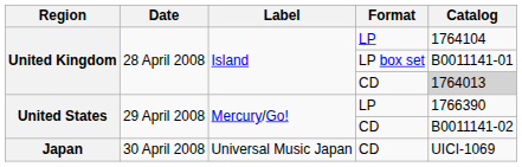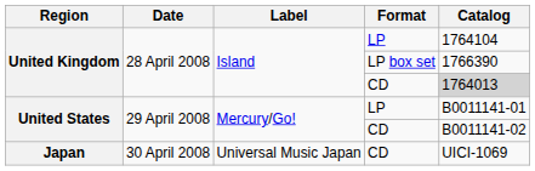United Kingdom / LP box set | Catalog: B0011141-01 -> 1766390
United States / LP | Catalog: 1766390 -> B0011141-01
